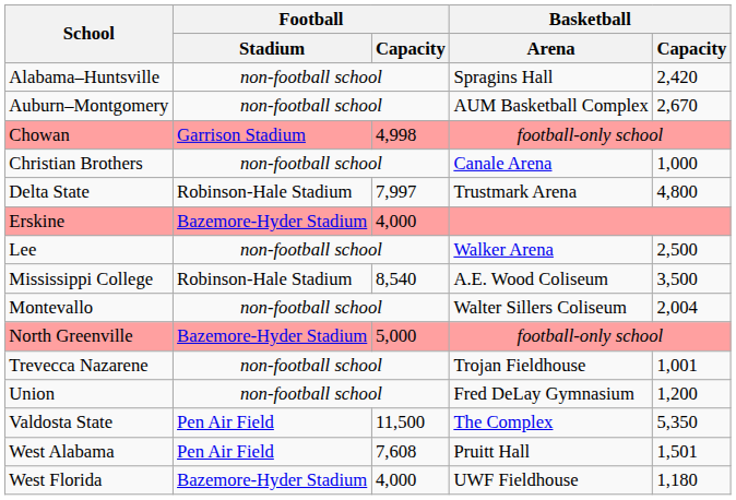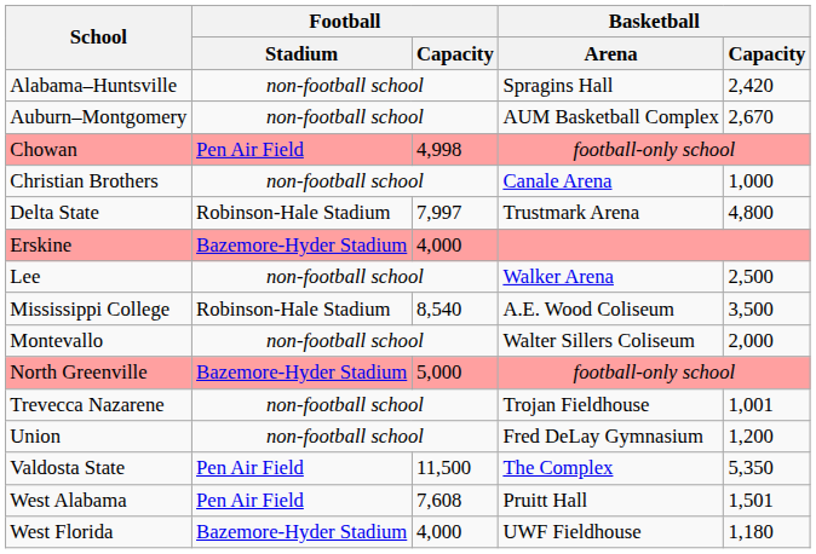Chowan | Football / Stadium: Garrison Stadium -> Pen Air Field
Montevallo | Basketball / Capacity: 2,004 -> 2,000
